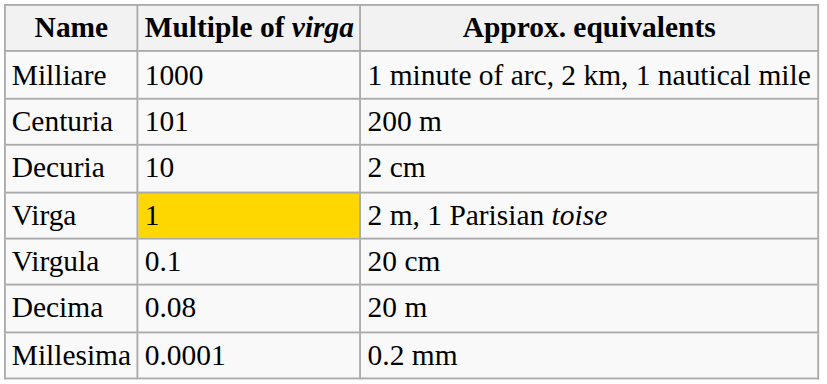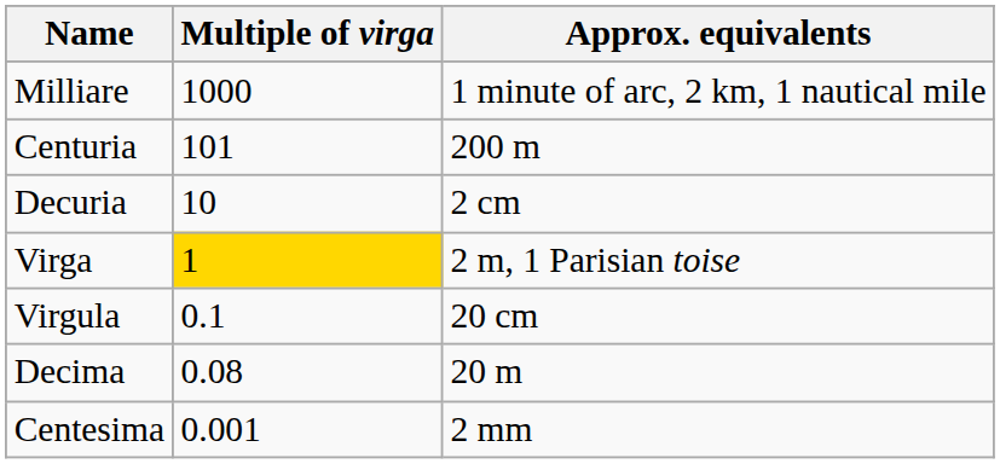+ row: Centesima | 0.001 | 2 mm
- row: Millesima | 0.0001 | 0.2 mm
